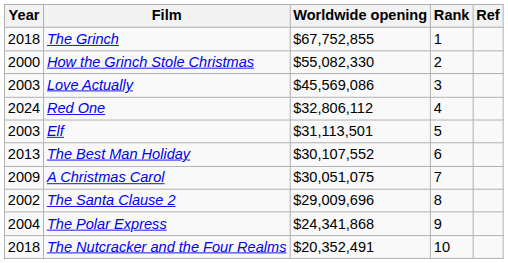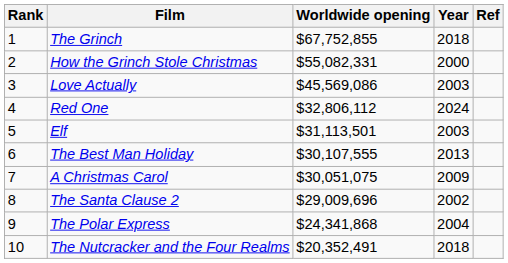columns swapped: Rank <-> Year
How the Grinch Stole Christmas | Worldwide opening: $55,082,330 -> $55,082,331
The Best Man Holiday | Worldwide opening: $30,107,552 -> $30,107,555
